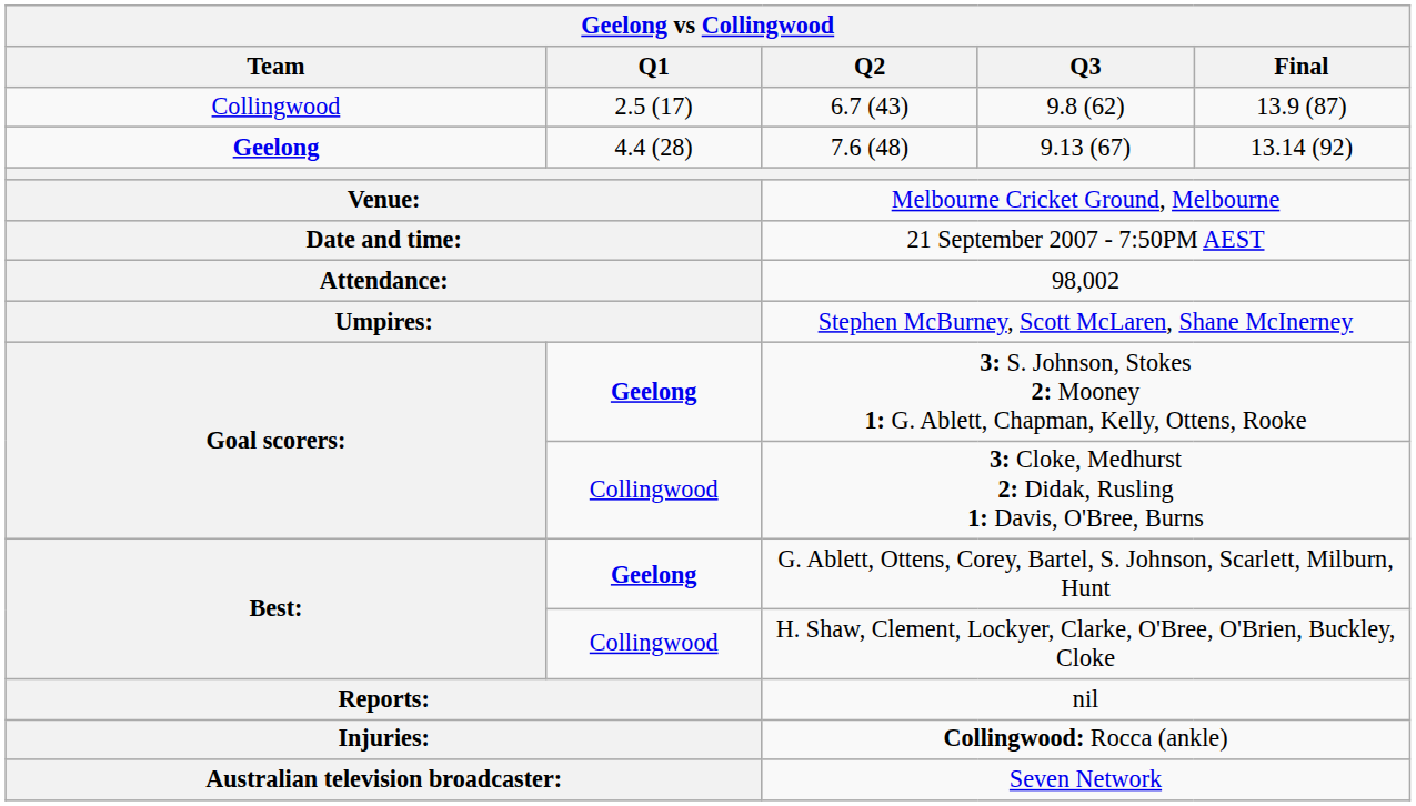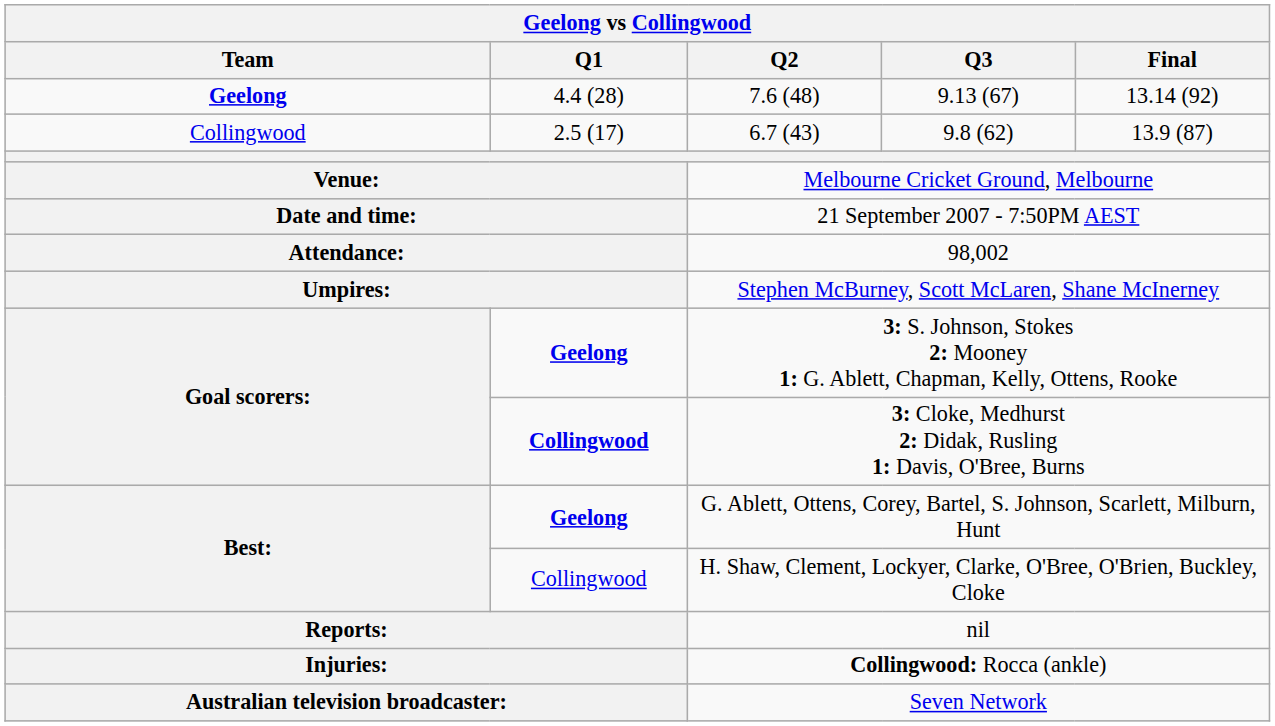rows swapped: 7.6 (48) <-> 6.7 (43)
3: Cloke, Medhurst 2: Didak, Rusling 1: Davis, O'Bree, Burns | Q1: normal -> bold
